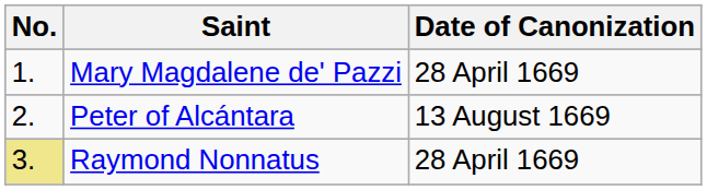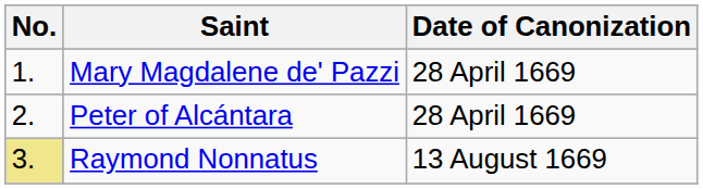Peter of Alcántara | Date of Canonization: 13 August 1669 -> 28 April 1669
Raymond Nonnatus | Date of Canonization: 28 April 1669 -> 13 August 1669
